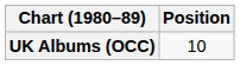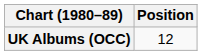UK Albums (OCC) | Position: 10 -> 12
